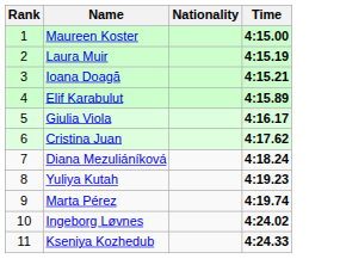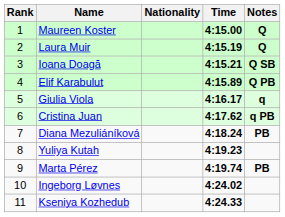+ column: Notes | Q | Q | Q SB | Q PB | q | q PB | PB | PB
